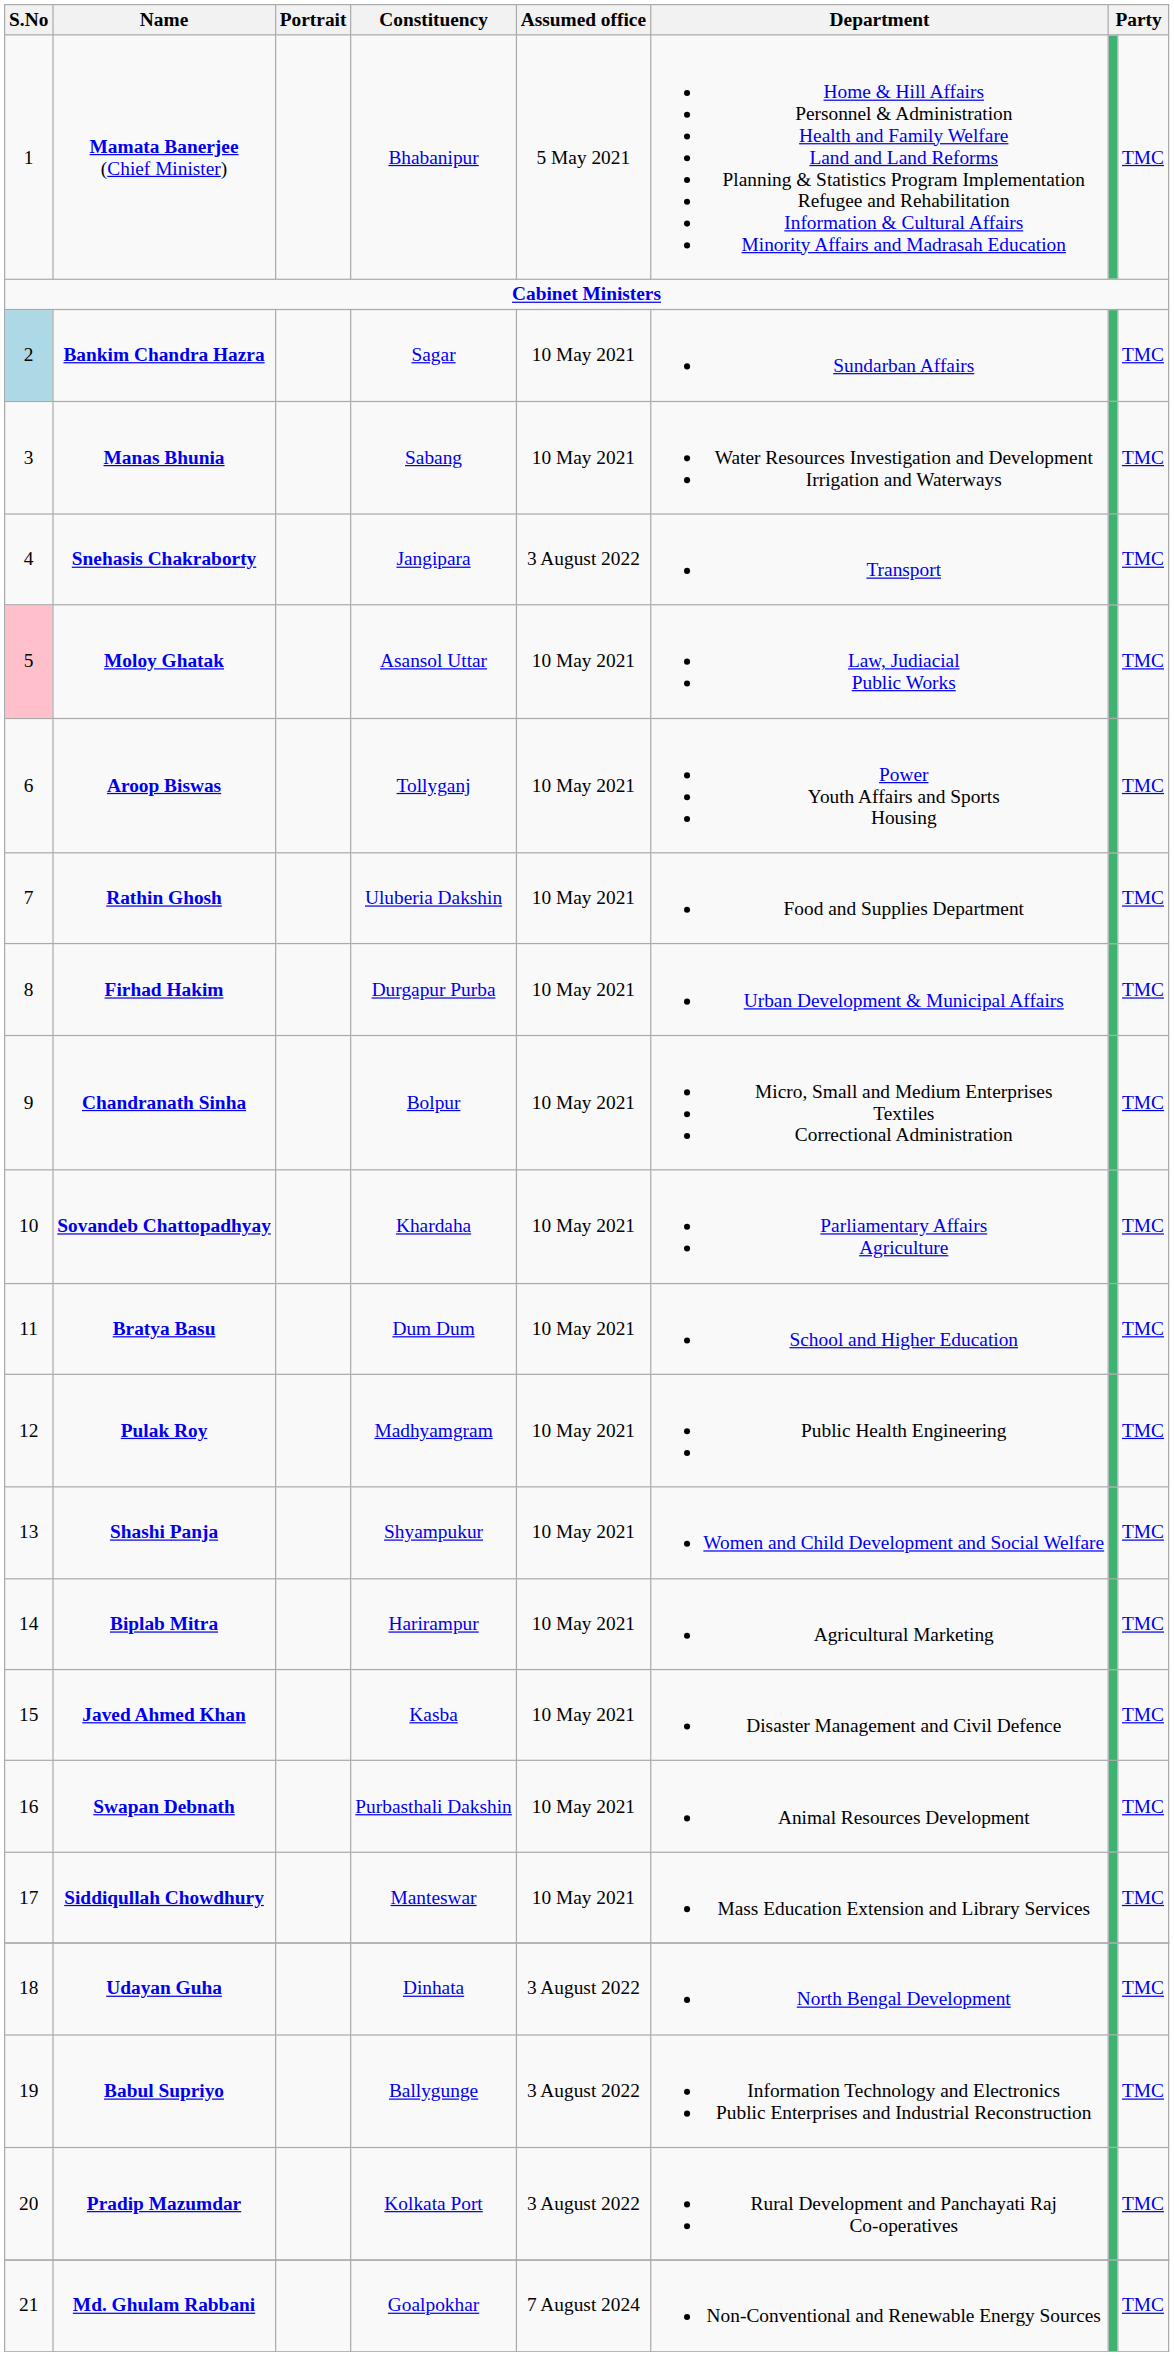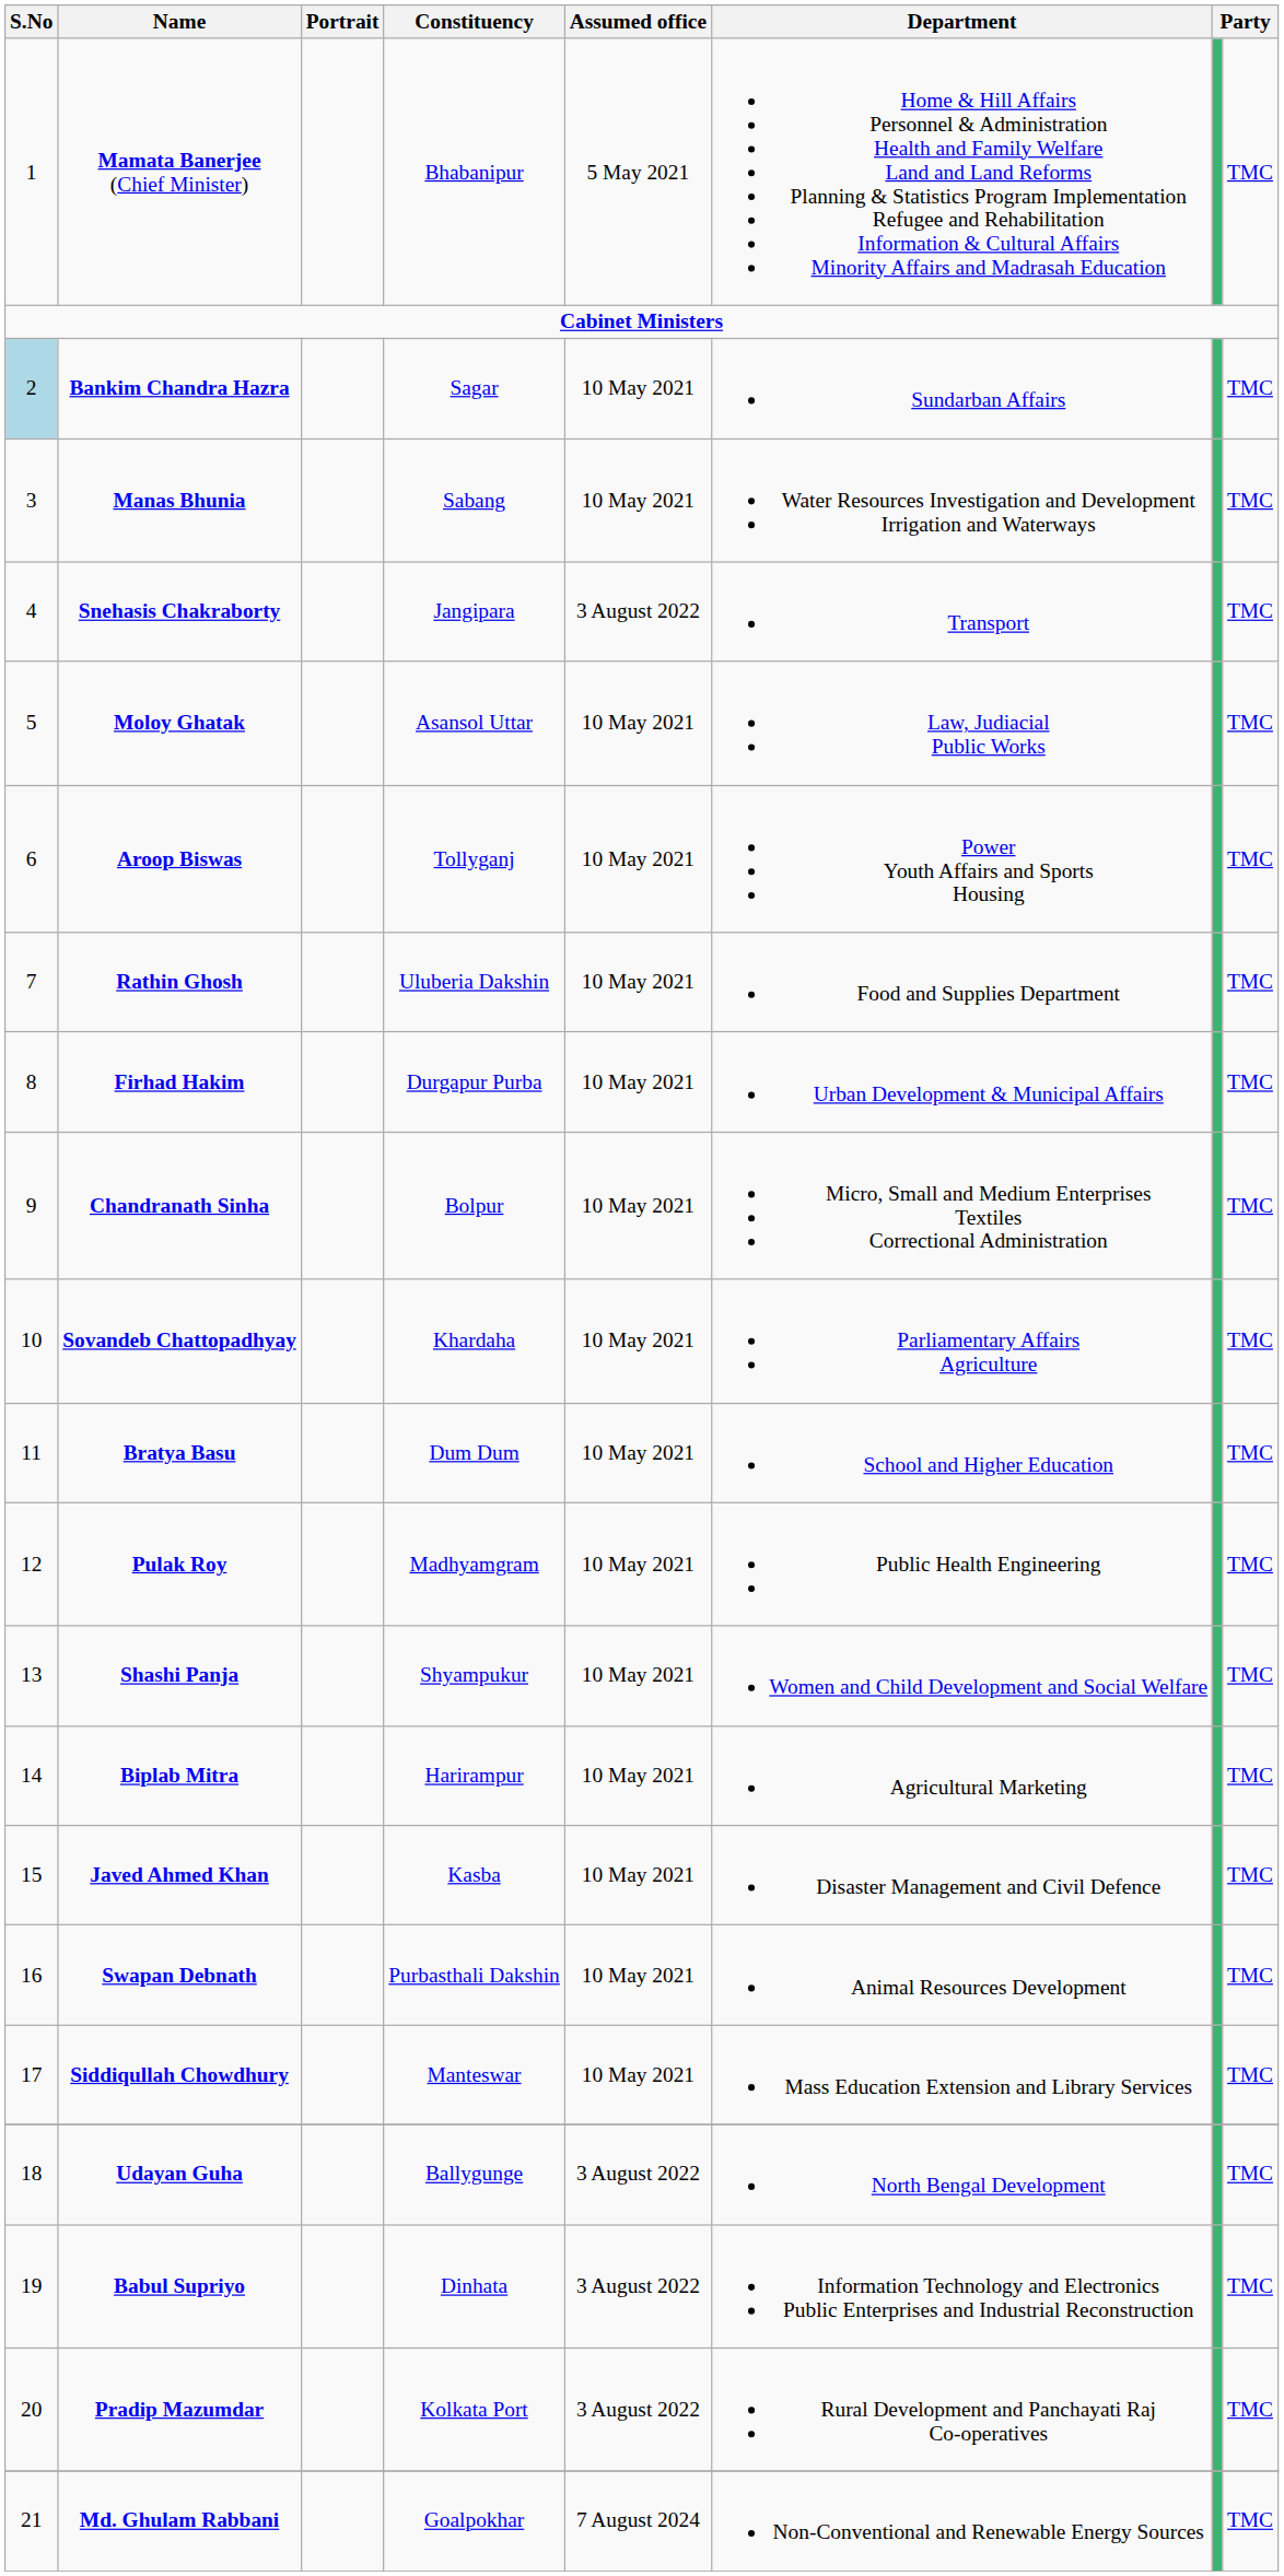Moloy Ghatak | S.No: pink background -> no background
Udayan Guha | Constituency: Dinhata -> Ballygunge
Babul Supriyo | Constituency: Ballygunge -> Dinhata
